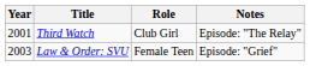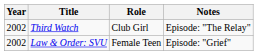Third Watch | Year: 2001 -> 2002
Law & Order: SVU | Year: 2003 -> 2002
